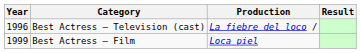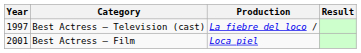Best Actress – Television (cast) | Year: 1996 -> 1997
Best Actress – Film | Year: 1999 -> 2001
